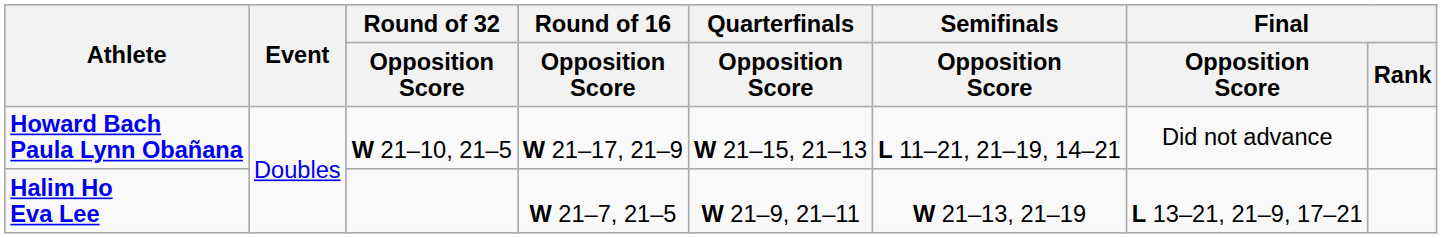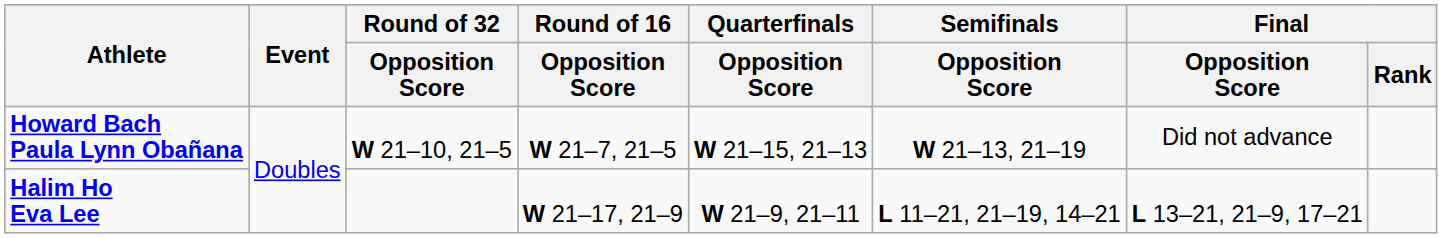Howard Bach Paula Lynn Obañana | Round of 16 / Opposition Score: W 21–17, 21–9 -> W 21–7, 21–5
Howard Bach Paula Lynn Obañana | Semifinals / Opposition Score: L 11–21, 21–19, 14–21 -> W 21–13, 21–19
Halim Ho Eva Lee | Round of 16 / Opposition Score: W 21–7, 21–5 -> W 21–17, 21–9
Halim Ho Eva Lee | Semifinals / Opposition Score: W 21–13, 21–19 -> L 11–21, 21–19, 14–21
